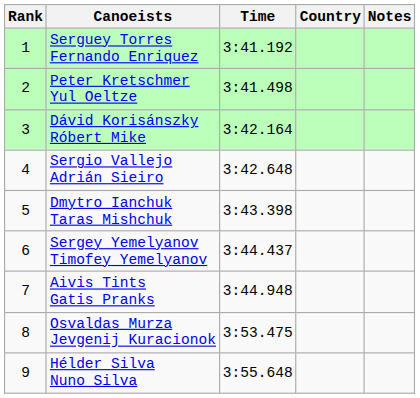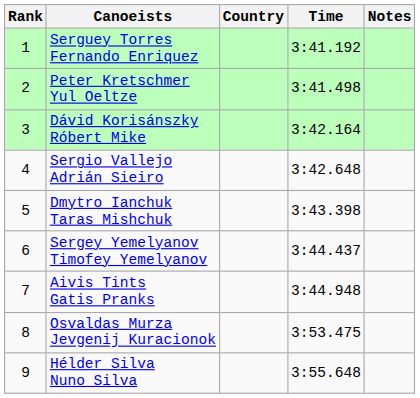columns swapped: Country <-> Time
